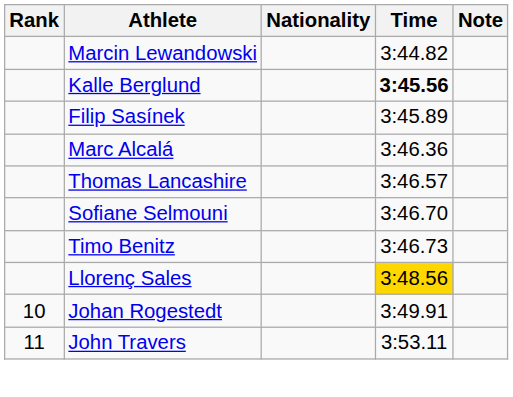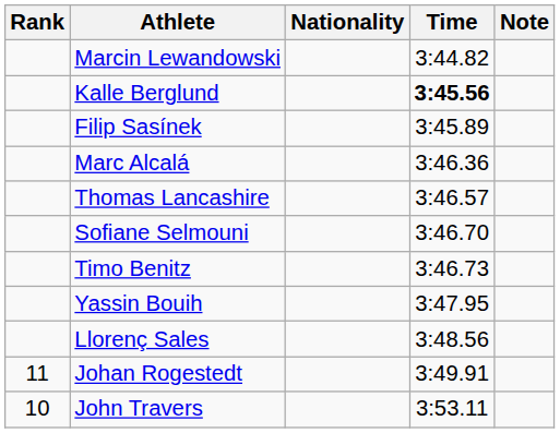+ row: Yassin Bouih | 3:47.95
Llorenç Sales | Time: gold background -> no background
Johan Rogestedt | Rank: 10 -> 11
John Travers | Rank: 11 -> 10
